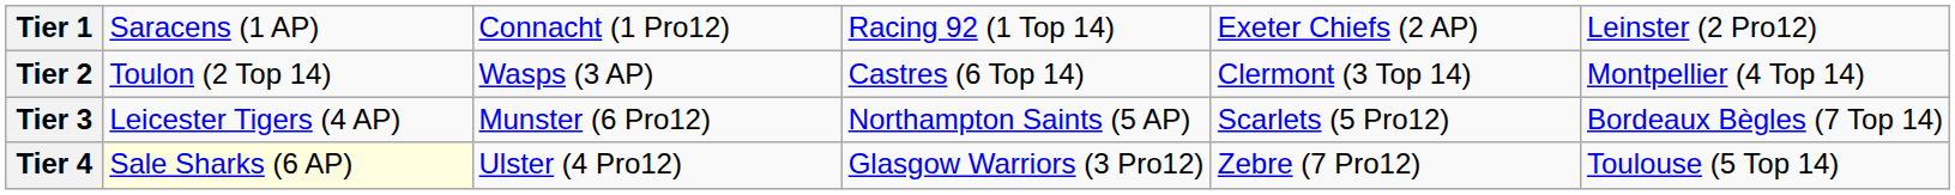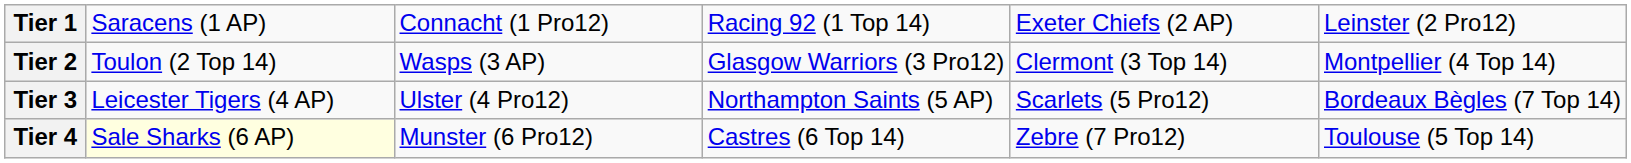Tier 2 | column 4: Castres (6 Top 14) -> Glasgow Warriors (3 Pro12)
Tier 3 | column 3: Munster (6 Pro12) -> Ulster (4 Pro12)
Tier 4 | column 3: Ulster (4 Pro12) -> Munster (6 Pro12)
Tier 4 | column 4: Glasgow Warriors (3 Pro12) -> Castres (6 Top 14)
